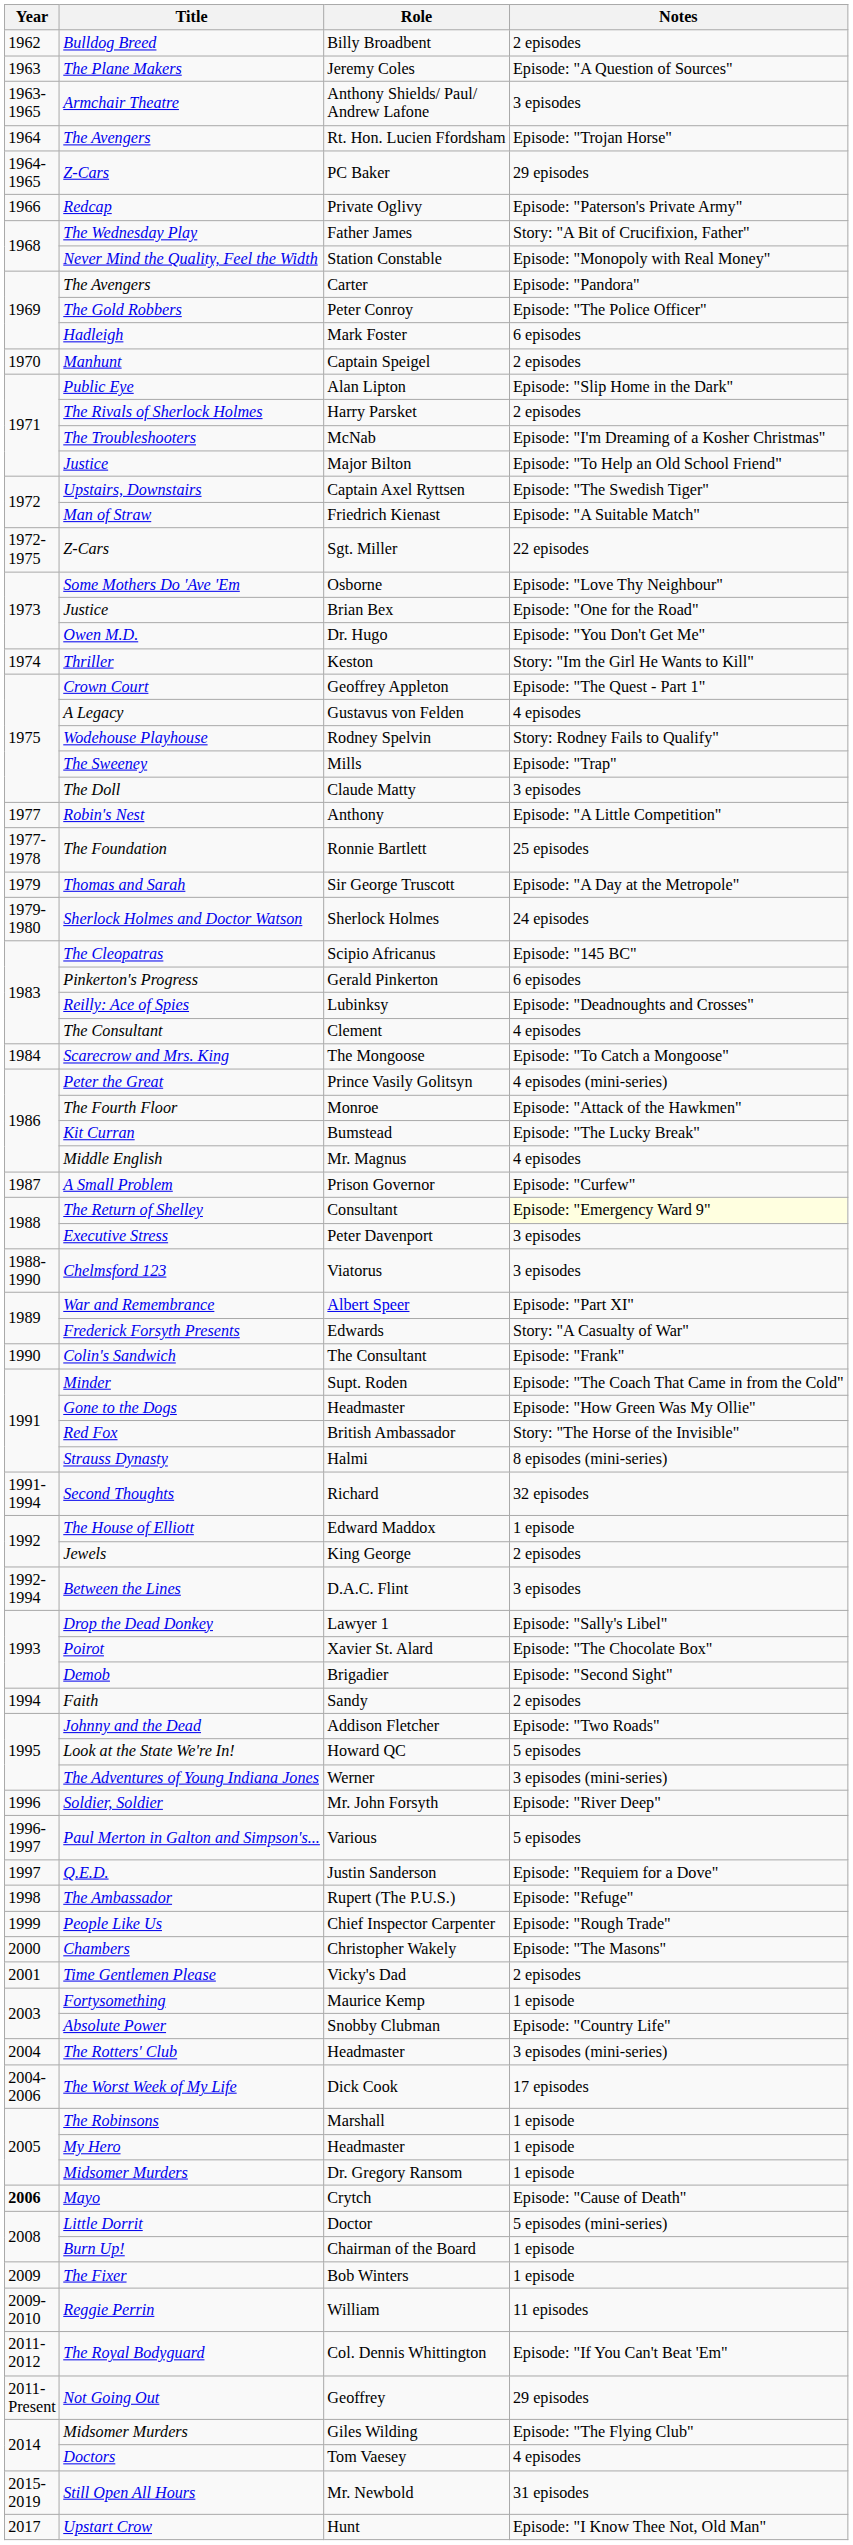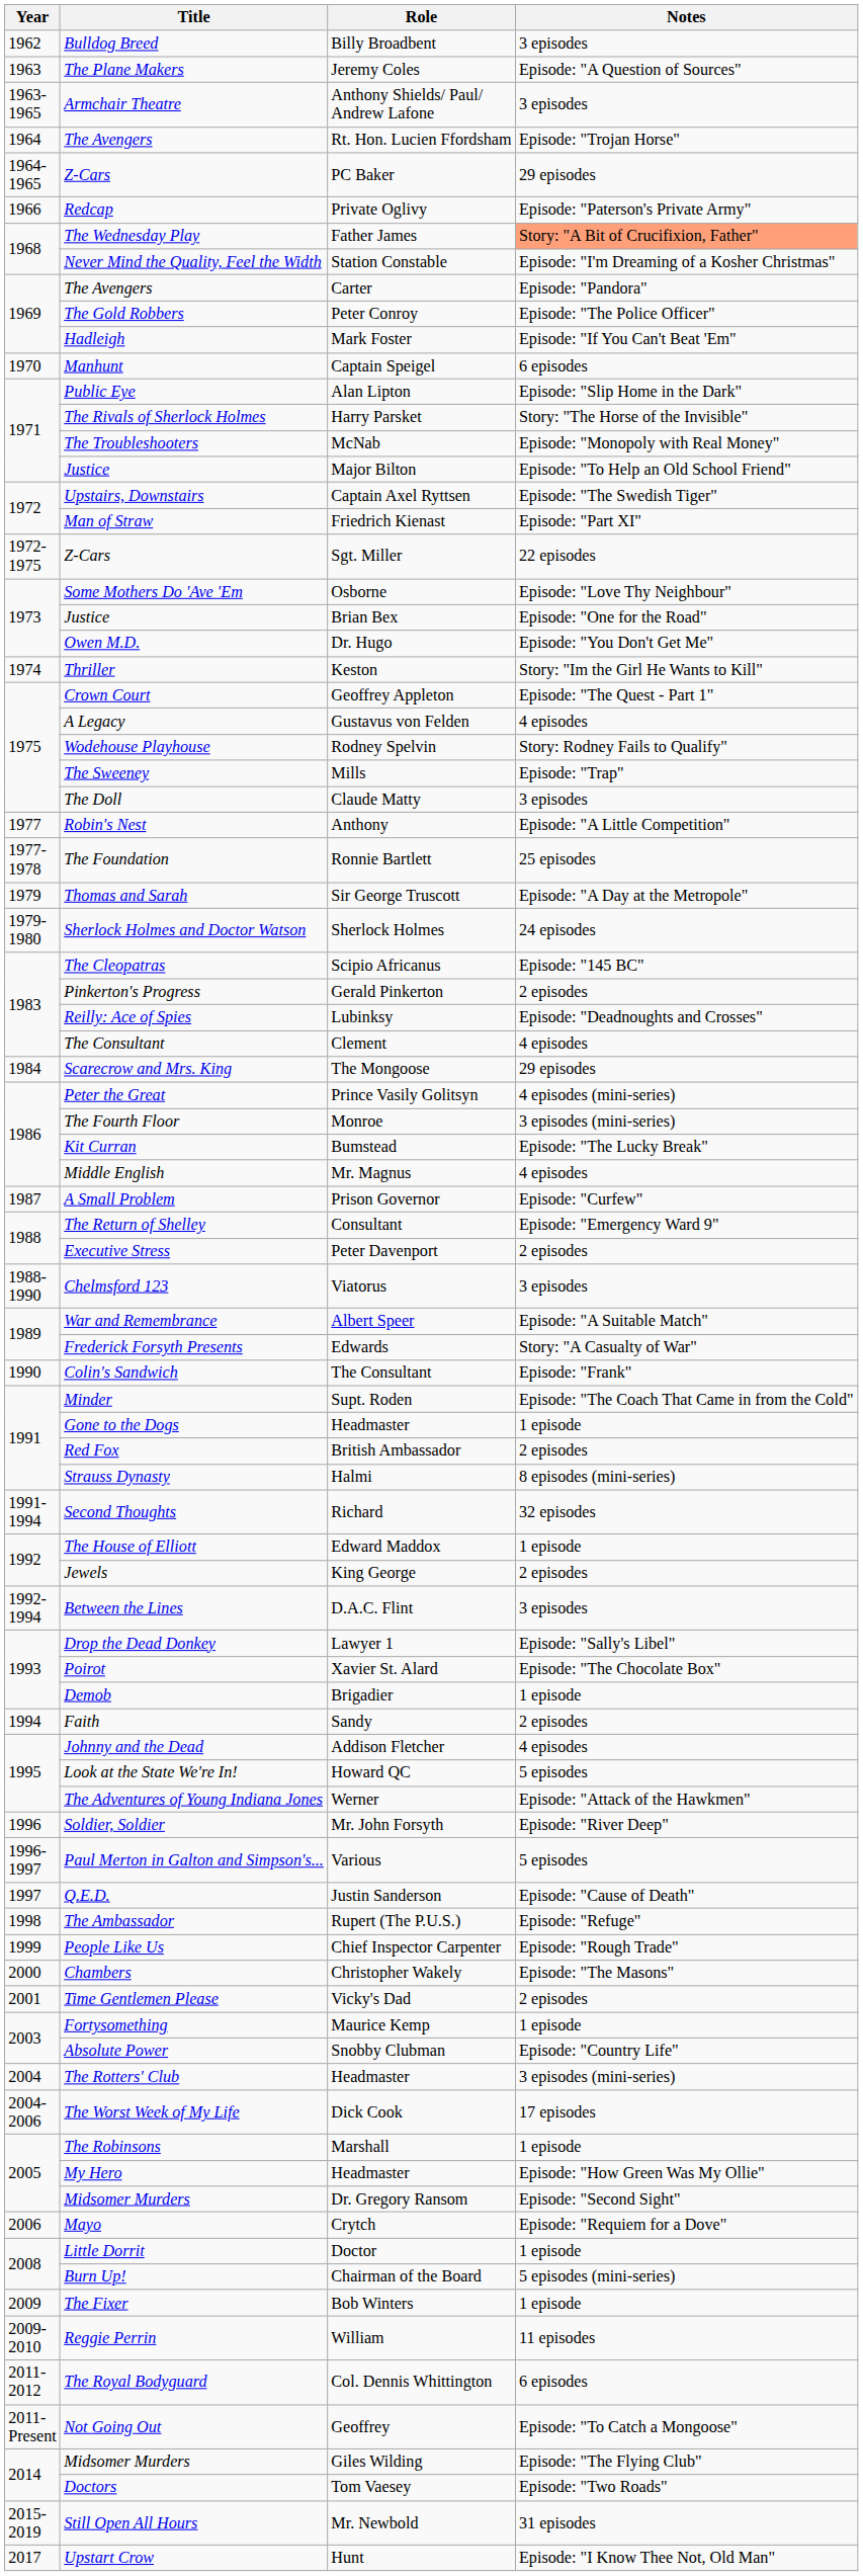Billy Broadbent | Notes: 2 episodes -> 3 episodes
Father James | Notes: no background -> lightsalmon background
Station Constable | Notes: Episode: "Monopoly with Real Money" -> Episode: "I'm Dreaming of a Kosher Christmas"
Mark Foster | Notes: 6 episodes -> Episode: "If You Can't Beat 'Em"
Captain Speigel | Notes: 2 episodes -> 6 episodes
Harry Parsket | Notes: 2 episodes -> Story: "The Horse of the Invisible"
McNab | Notes: Episode: "I'm Dreaming of a Kosher Christmas" -> Episode: "Monopoly with Real Money"
Friedrich Kienast | Notes: Episode: "A Suitable Match" -> Episode: "Part XI"
Gerald Pinkerton | Notes: 6 episodes -> 2 episodes
The Mongoose | Notes: Episode: "To Catch a Mongoose" -> 29 episodes
Monroe | Notes: Episode: "Attack of the Hawkmen" -> 3 episodes (mini-series)
Consultant | Notes: lightyellow background -> no background
Peter Davenport | Notes: 3 episodes -> 2 episodes
Albert Speer | Notes: Episode: "Part XI" -> Episode: "A Suitable Match"
Gone to the Dogs / Headmaster | Notes: Episode: "How Green Was My Ollie" -> 1 episode
British Ambassador | Notes: Story: "The Horse of the Invisible" -> 2 episodes
Brigadier | Notes: Episode: "Second Sight" -> 1 episode
Addison Fletcher | Notes: Episode: "Two Roads" -> 4 episodes
Werner | Notes: 3 episodes (mini-series) -> Episode: "Attack of the Hawkmen"
Justin Sanderson | Notes: Episode: "Requiem for a Dove" -> Episode: "Cause of Death"
My Hero / Headmaster | Notes: 1 episode -> Episode: "How Green Was My Ollie"
Dr. Gregory Ransom | Notes: 1 episode -> Episode: "Second Sight"
Crytch | Year: bold -> normal
Crytch | Notes: Episode: "Cause of Death" -> Episode: "Requiem for a Dove"
Doctor | Notes: 5 episodes (mini-series) -> 1 episode
Chairman of the Board | Notes: 1 episode -> 5 episodes (mini-series)
Col. Dennis Whittington | Notes: Episode: "If You Can't Beat 'Em" -> 6 episodes
Geoffrey | Notes: 29 episodes -> Episode: "To Catch a Mongoose"
Tom Vaesey | Notes: 4 episodes -> Episode: "Two Roads"
